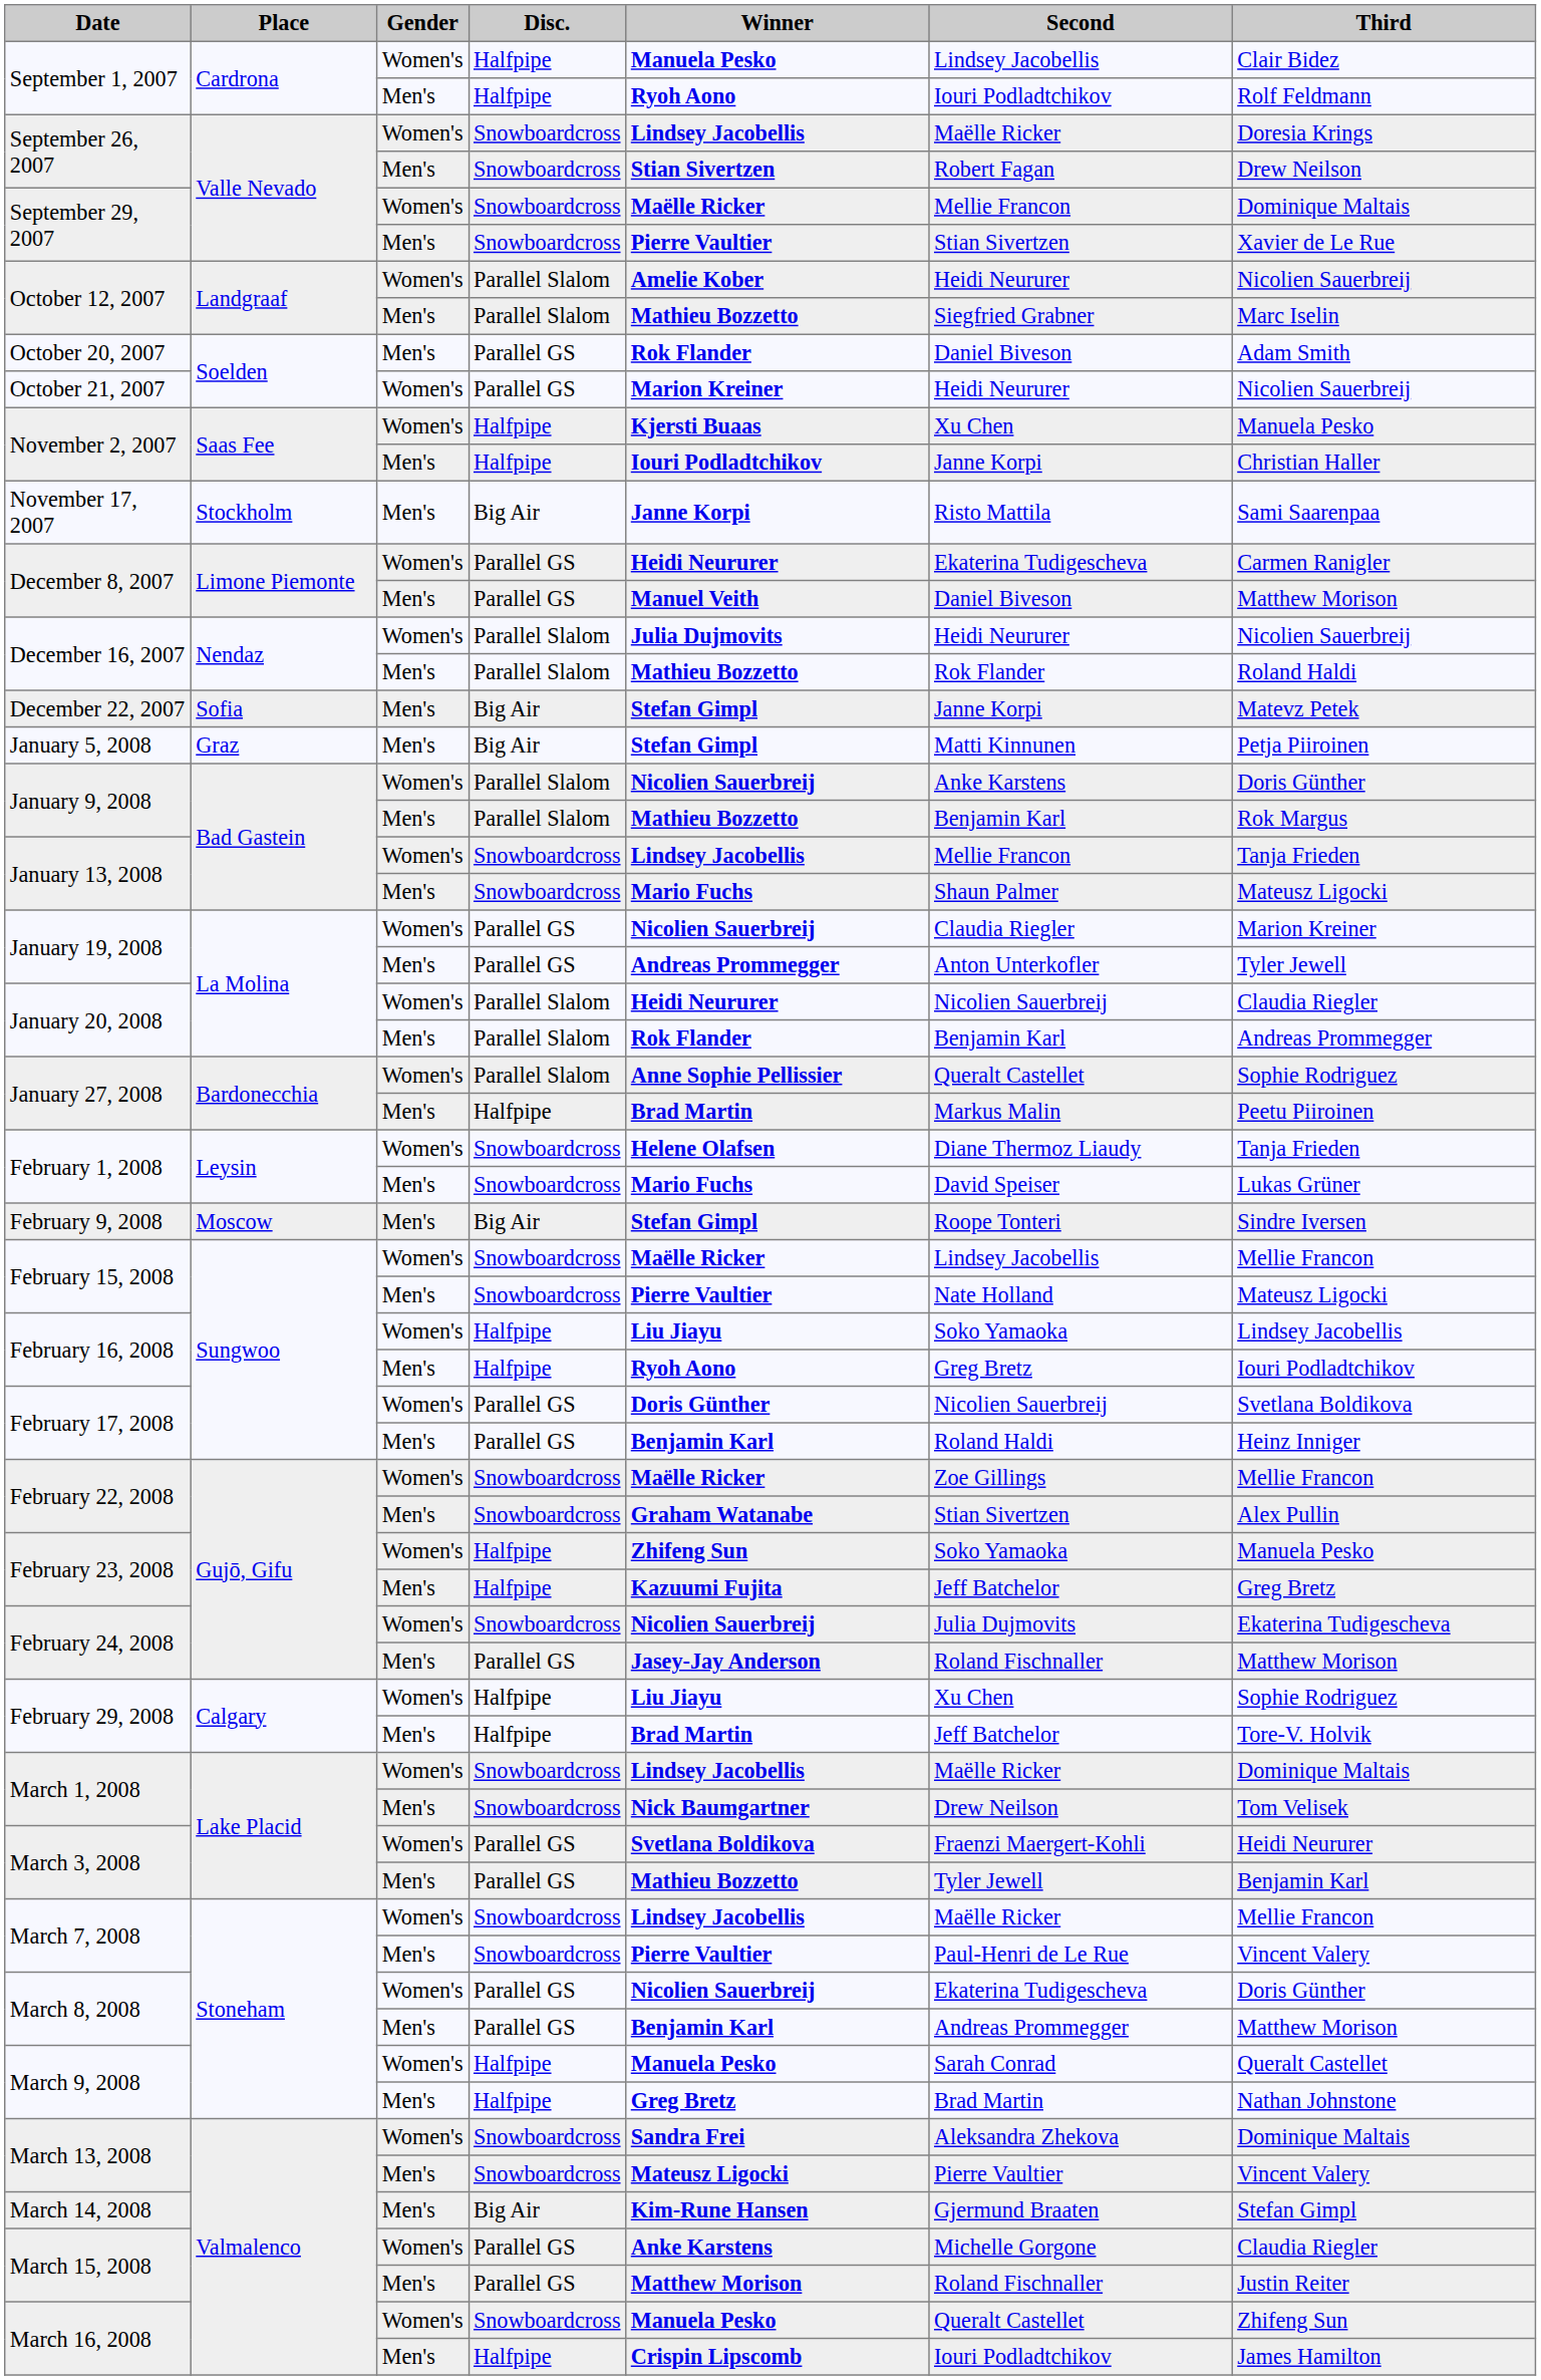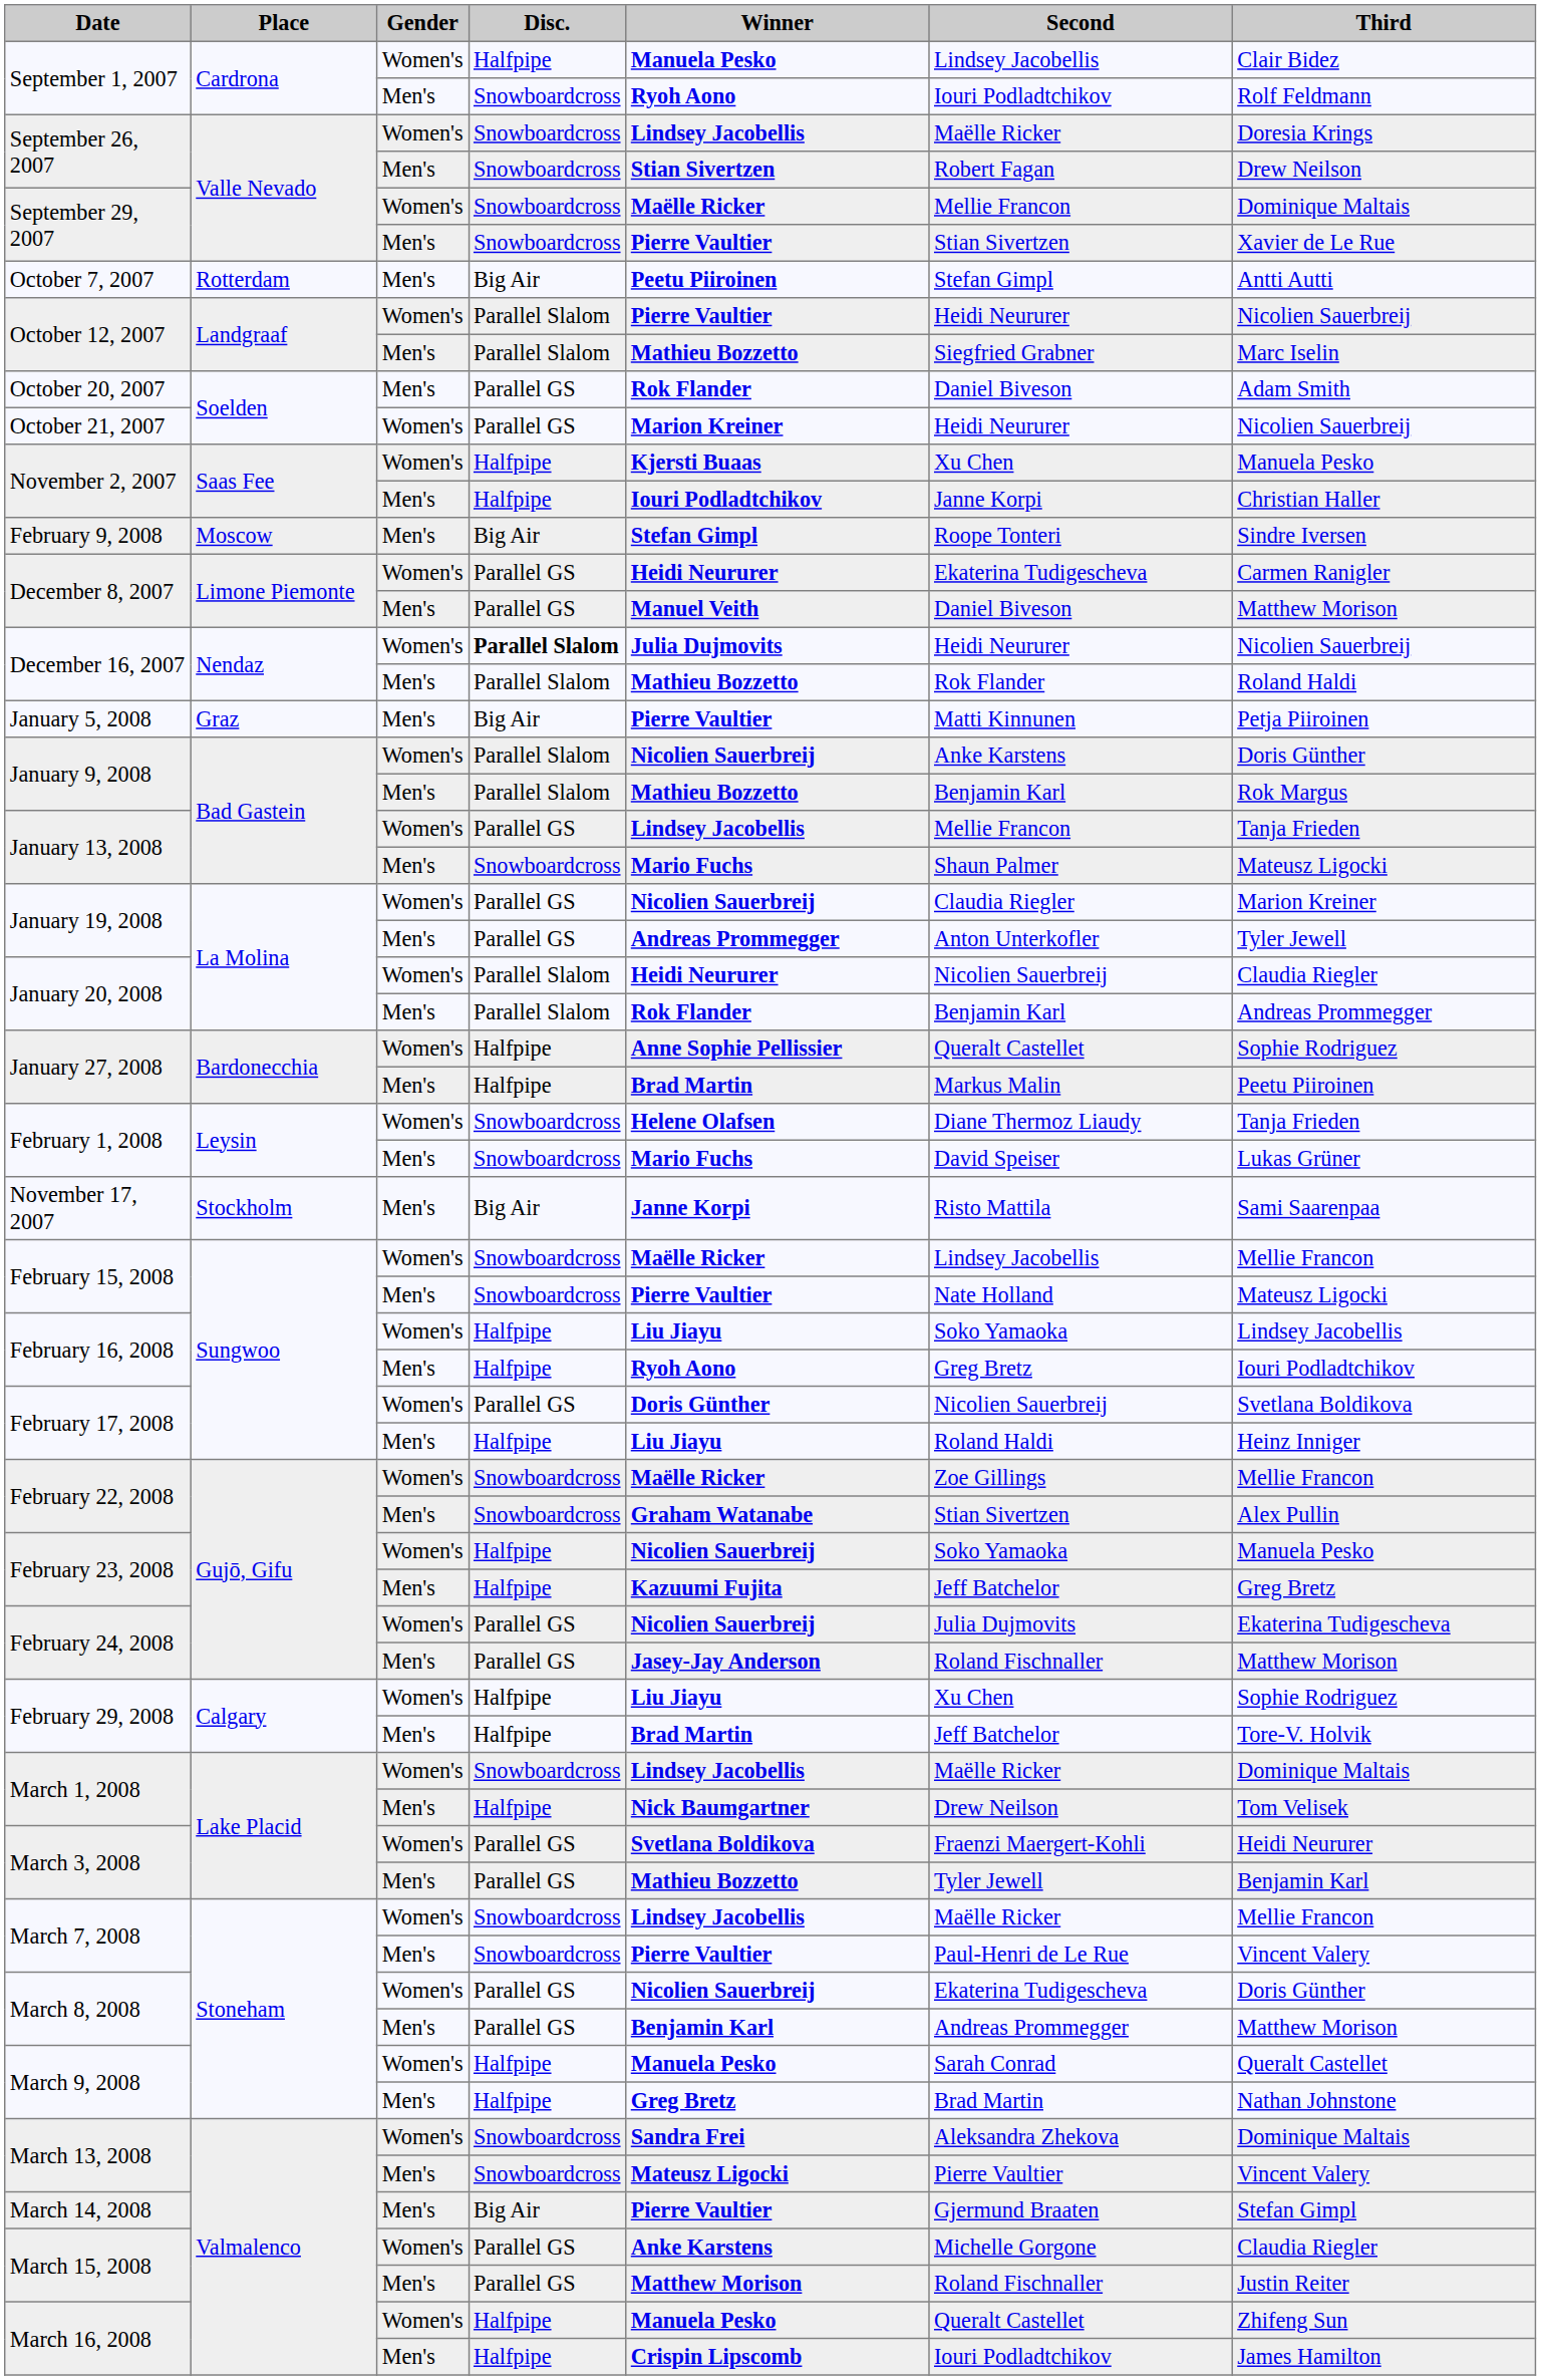September 1, 2007 / Men's | Disc.: Halfpipe -> Snowboardcross
+ row: October 7, 2007 | Rotterdam | Men's | Big Air | Peetu Piiroinen | Stefan Gimpl | Antti Autti
October 12, 2007 / Women's | Winner: Amelie Kober -> Pierre Vaultier
rows swapped: November 17, 2007 <-> February 9, 2008
December 16, 2007 / Women's | Disc.: normal -> bold
- row: December 22, 2007 | Sofia | Men's | Big Air | Stefan Gimpl | Janne Korpi | Matevz Petek
January 5, 2008 | Winner: Stefan Gimpl -> Pierre Vaultier
January 13, 2008 / Women's | Disc.: Snowboardcross -> Parallel GS
January 27, 2008 / Women's | Disc.: Parallel Slalom -> Halfpipe
February 17, 2008 / Men's | Disc.: Parallel GS -> Halfpipe
February 17, 2008 / Men's | Winner: Benjamin Karl -> Liu Jiayu
February 23, 2008 / Women's | Winner: Zhifeng Sun -> Nicolien Sauerbreij
February 24, 2008 / Women's | Disc.: Snowboardcross -> Parallel GS
March 1, 2008 / Men's | Disc.: Snowboardcross -> Halfpipe
March 14, 2008 | Winner: Kim-Rune Hansen -> Pierre Vaultier
March 16, 2008 / Women's | Disc.: Snowboardcross -> Halfpipe
